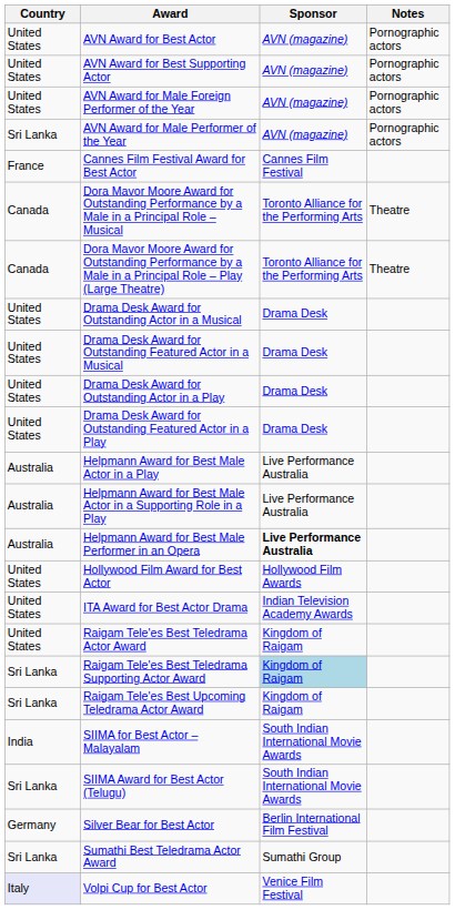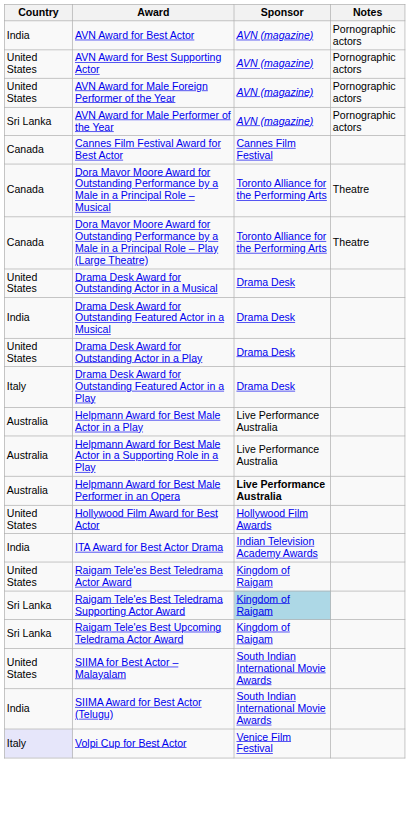AVN Award for Best Actor | Country: United States -> India
Cannes Film Festival Award for Best Actor | Country: France -> Canada
Drama Desk Award for Outstanding Featured Actor in a Musical | Country: United States -> India
Drama Desk Award for Outstanding Featured Actor in a Play | Country: United States -> Italy
ITA Award for Best Actor Drama | Country: United States -> India
SIIMA for Best Actor – Malayalam | Country: India -> United States
SIIMA Award for Best Actor (Telugu) | Country: Sri Lanka -> India
- row: Germany | Silver Bear for Best Actor | Berlin International Film Festival
- row: Sri Lanka | Sumathi Best Teledrama Actor Award | Sumathi Group
